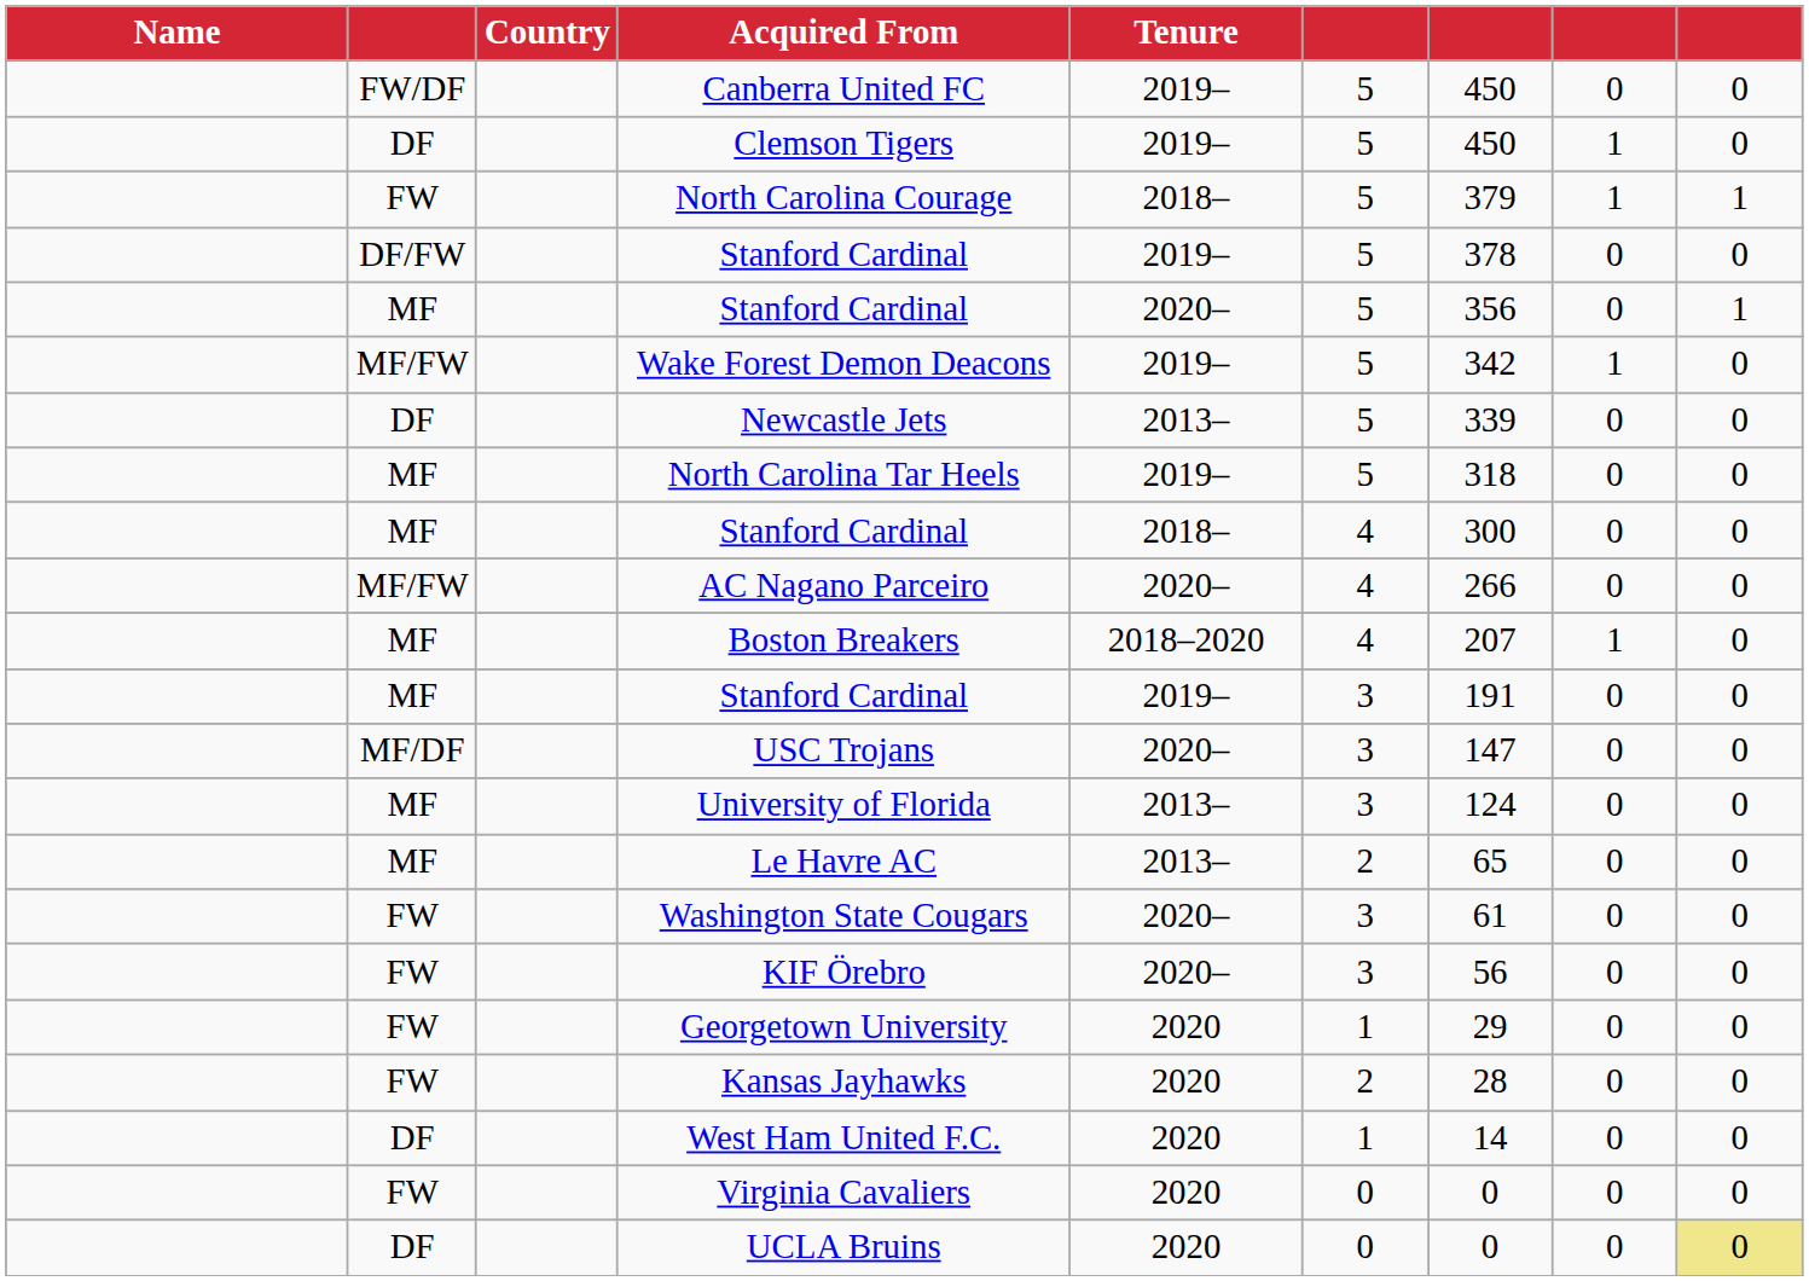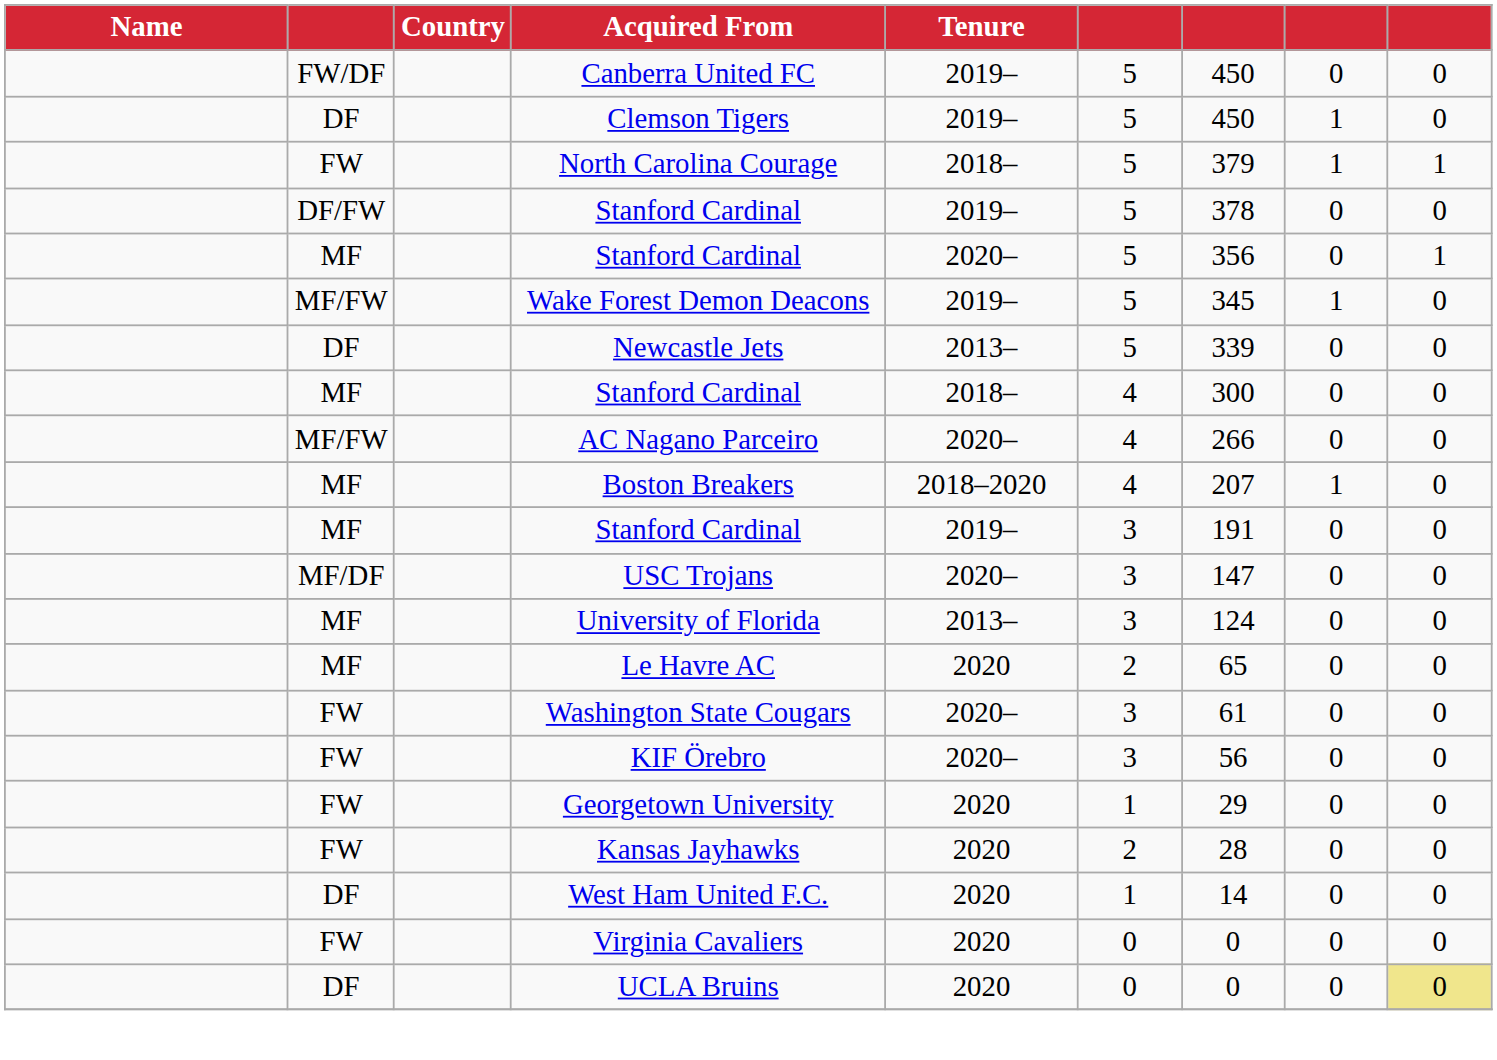Wake Forest Demon Deacons | column 7: 342 -> 345
- row: MF | North Carolina Tar Heels | 2019– | 5 | 318 | 0 | 0
Le Havre AC | Tenure: 2013– -> 2020
